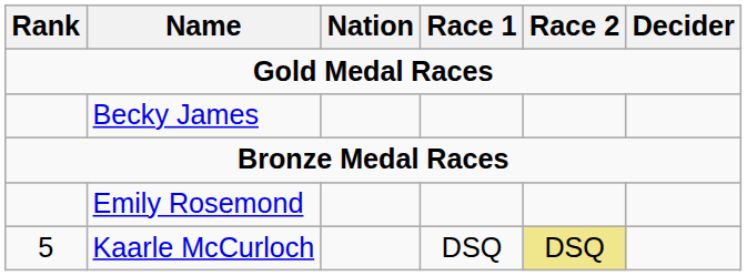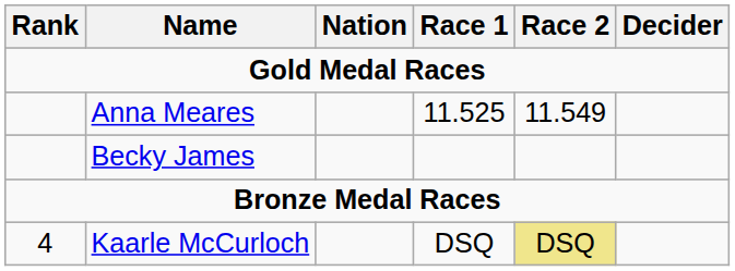+ row: Anna Meares | 11.525 | 11.549
- row: Emily Rosemond
Kaarle McCurloch | Rank: 5 -> 4
